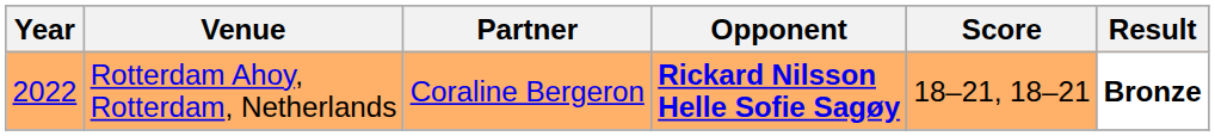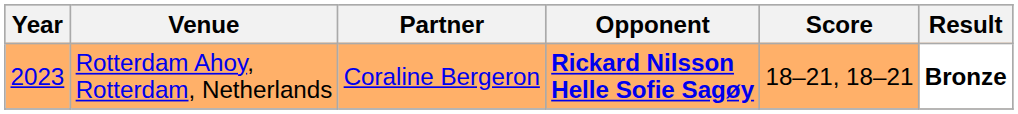Rotterdam Ahoy, Rotterdam, Netherlands | Year: 2022 -> 2023
